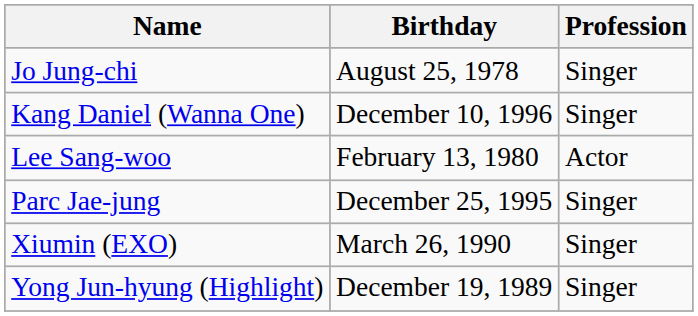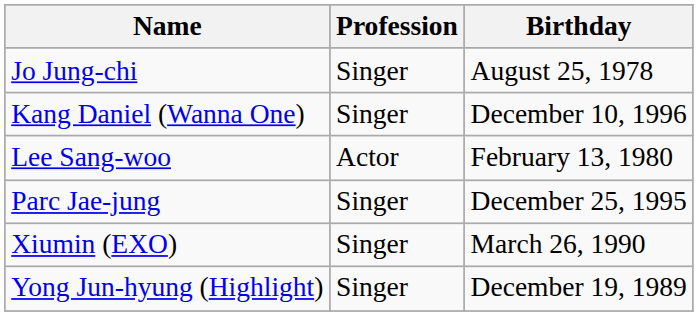columns swapped: Profession <-> Birthday
